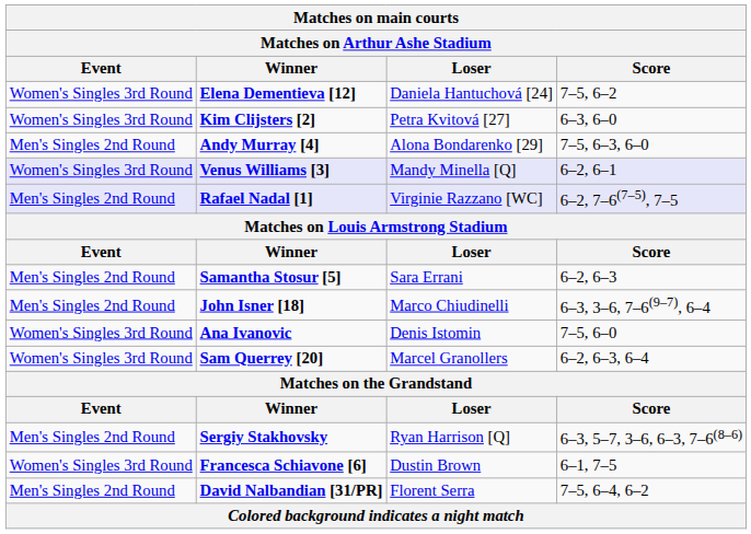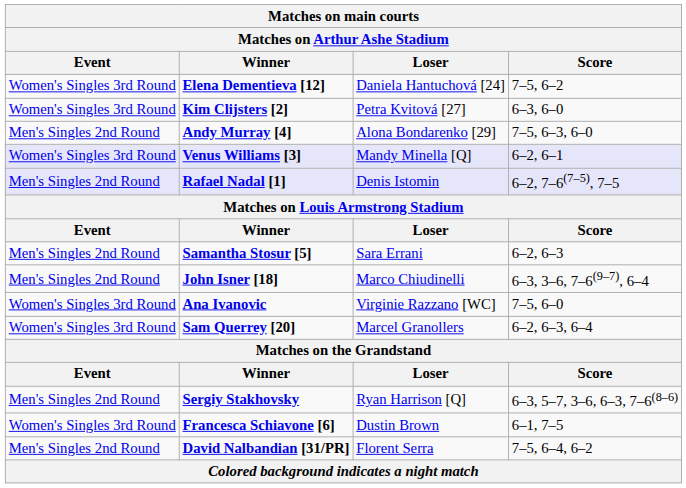Rafael Nadal [1] | Loser: Virginie Razzano [WC] -> Denis Istomin
Ana Ivanovic | Loser: Denis Istomin -> Virginie Razzano [WC]
